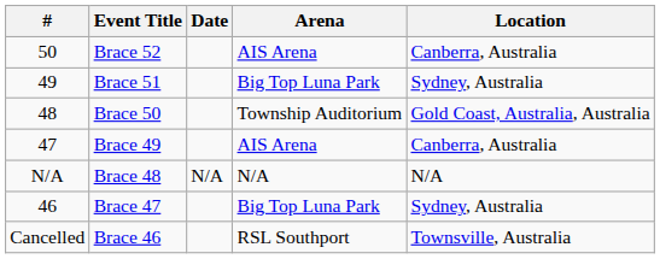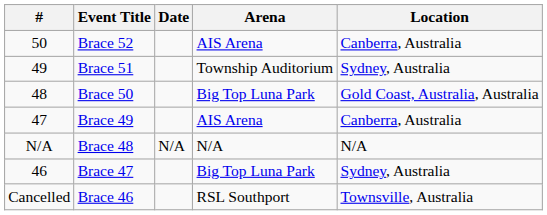Brace 51 | Arena: Big Top Luna Park -> Township Auditorium
Brace 50 | Arena: Township Auditorium -> Big Top Luna Park
